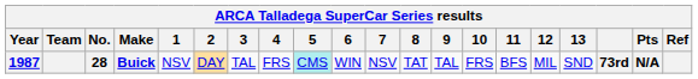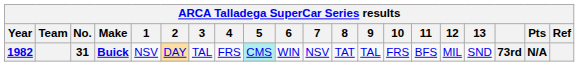Buick | Year: 1987 -> 1982
Buick | No.: 28 -> 31
